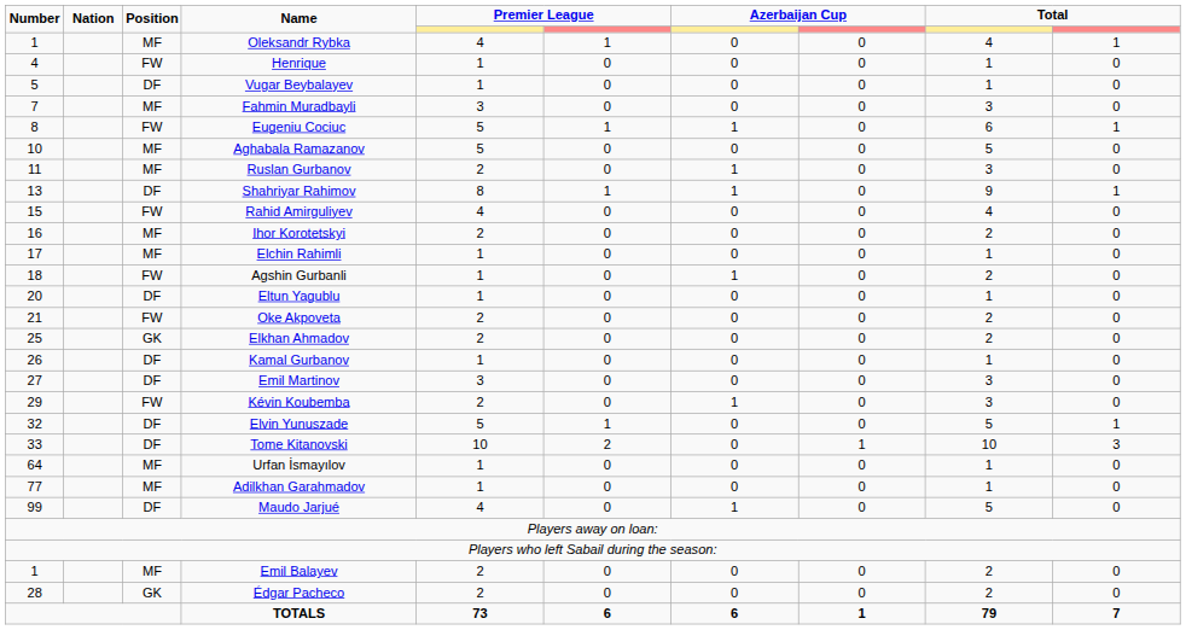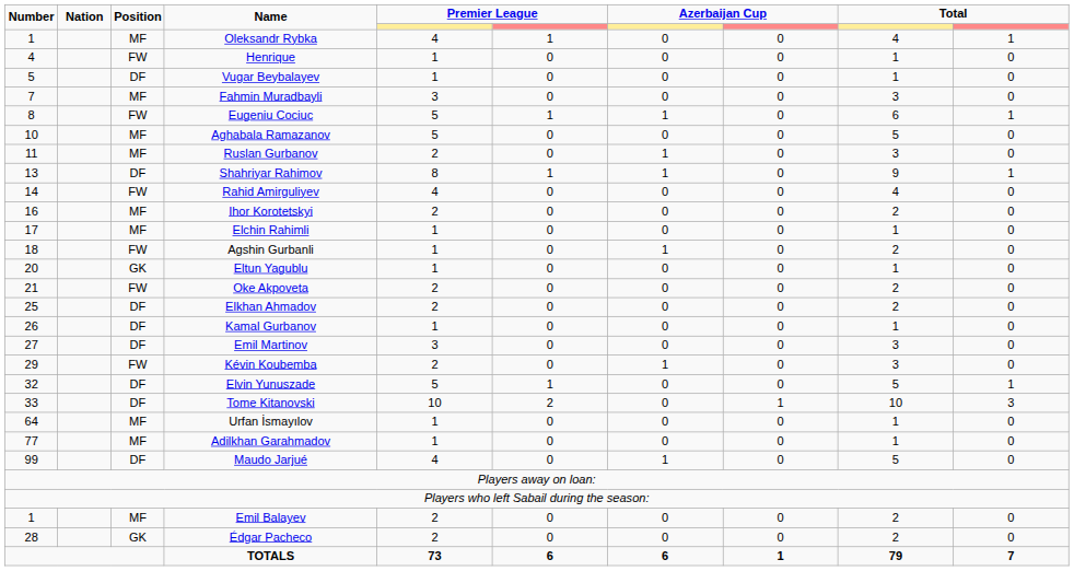Rahid Amirguliyev | Number: 15 -> 14
Eltun Yagublu | Position: DF -> GK
Elkhan Ahmadov | Position: GK -> DF
